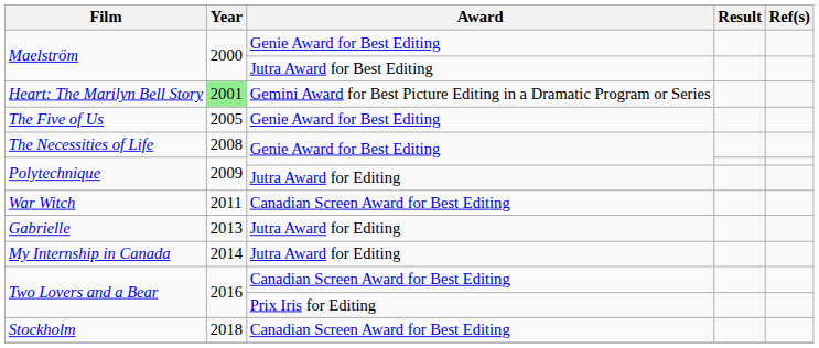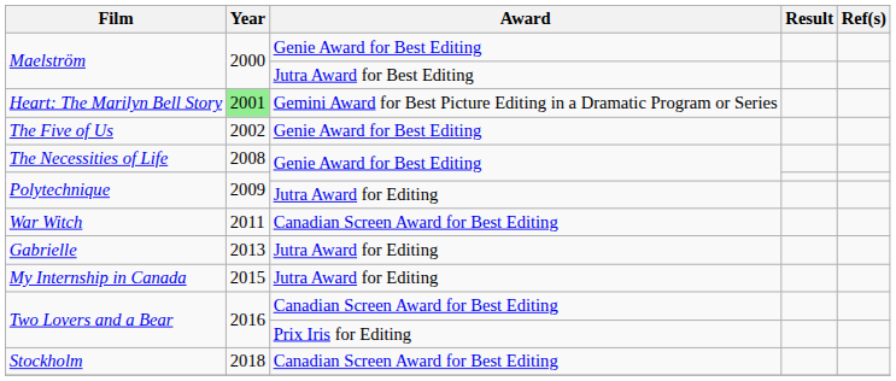The Five of Us | Year: 2005 -> 2002
My Internship in Canada | Year: 2014 -> 2015
